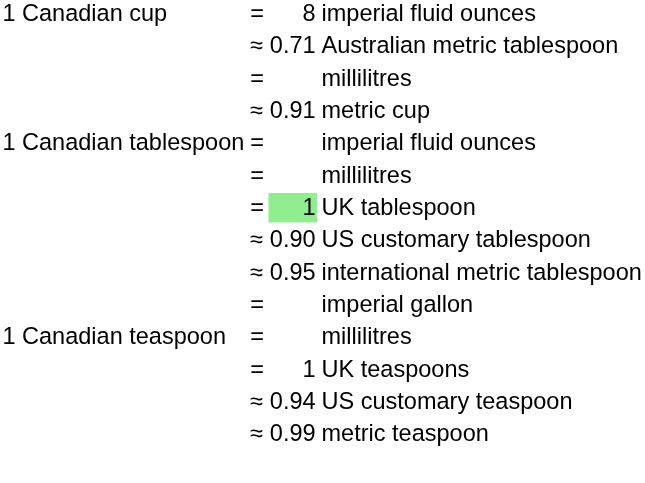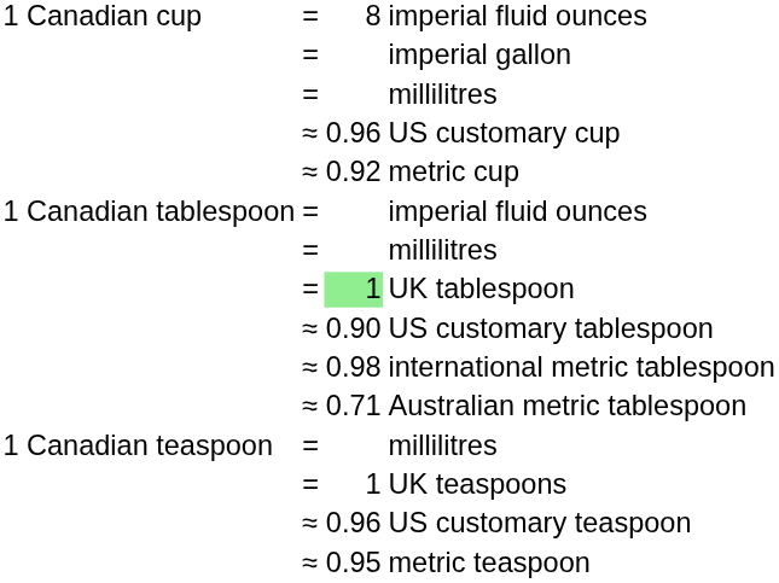rows swapped: imperial gallon <-> Australian metric tablespoon
+ row: ≈ | 0.96 | US customary cup
metric cup | column 3: 0.91 -> 0.92
international metric tablespoon | column 3: 0.95 -> 0.98
US customary teaspoon | column 3: 0.94 -> 0.96
metric teaspoon | column 3: 0.99 -> 0.95
